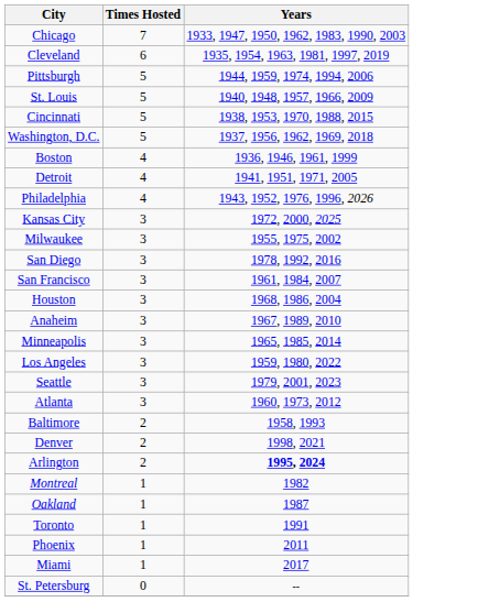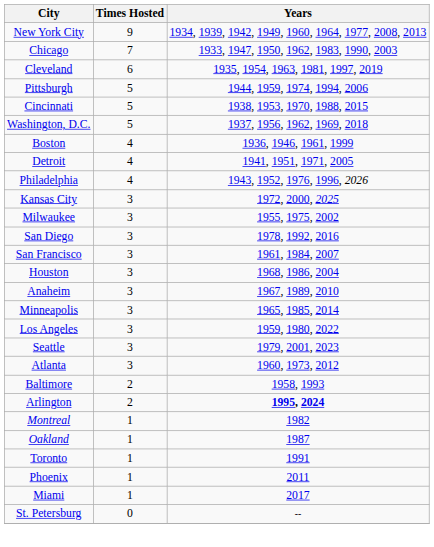+ row: New York City | 9 | 1934, 1939, 1942, 1949, 1960, 1964, 1977, 2008, 2013
- row: St. Louis | 5 | 1940, 1948, 1957, 1966, 2009
- row: Denver | 2 | 1998, 2021
